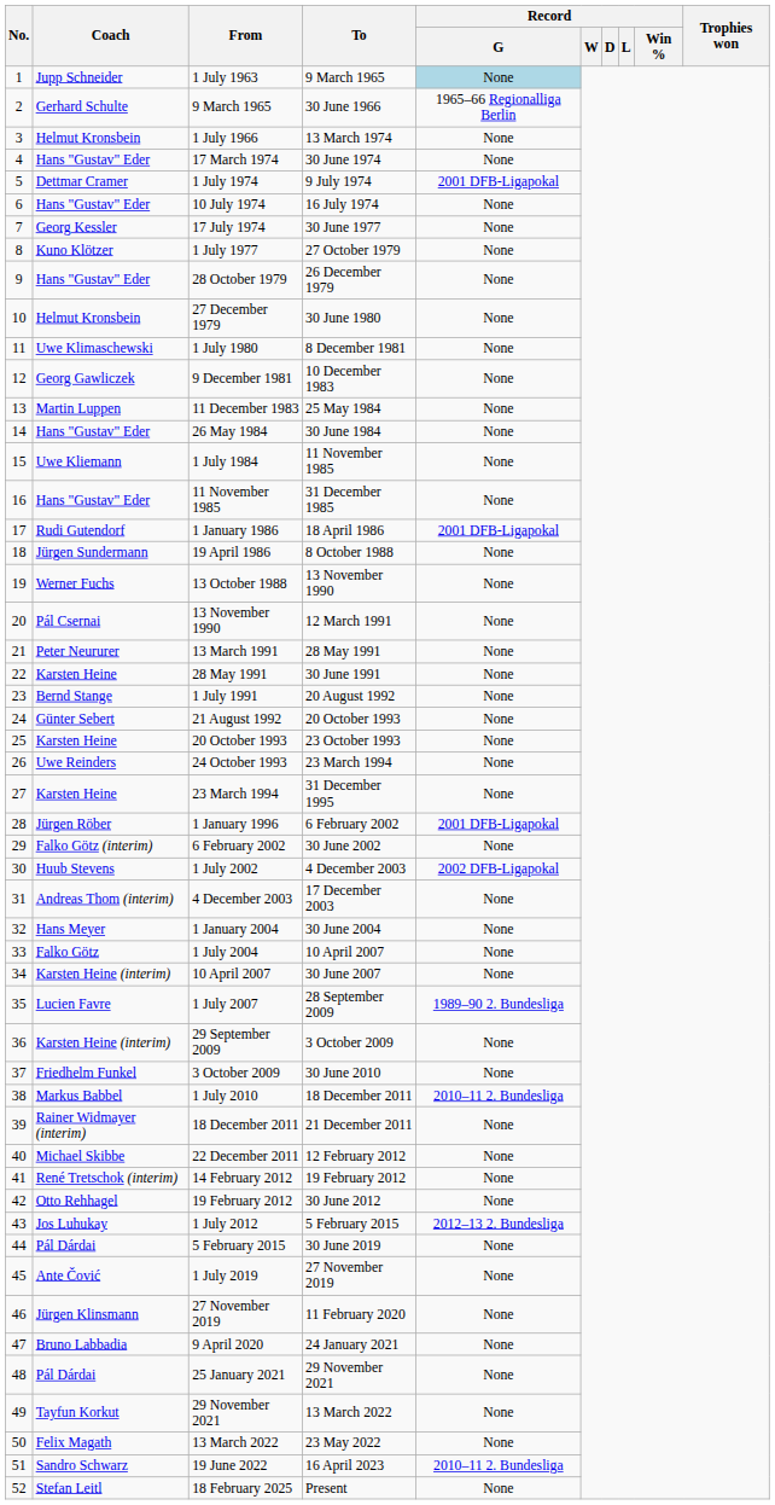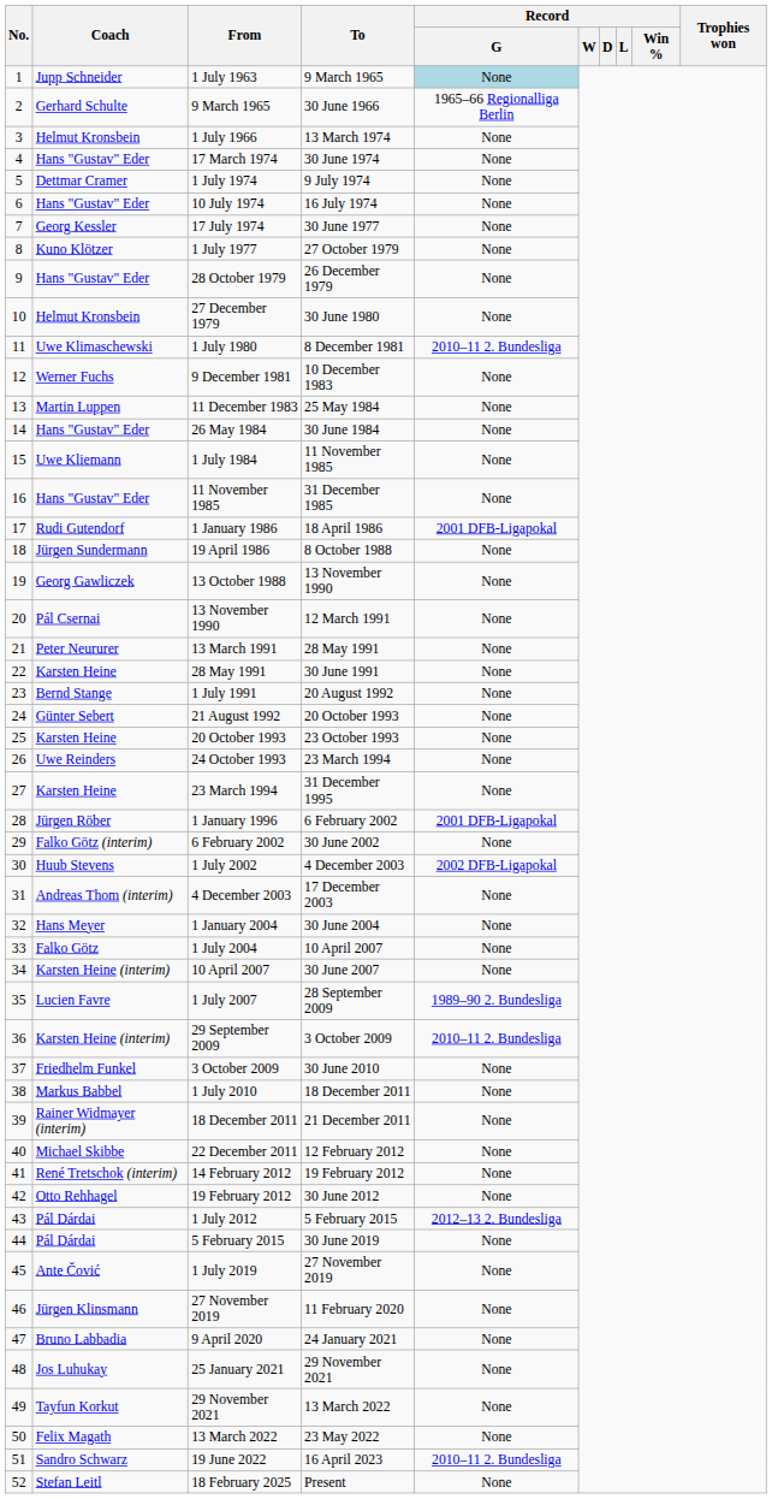1 July 1974 | Record / G: 2001 DFB-Ligapokal -> None
1 July 1980 | Record / G: None -> 2010–11 2. Bundesliga
9 December 1981 | Coach: Georg Gawliczek -> Werner Fuchs
13 October 1988 | Coach: Werner Fuchs -> Georg Gawliczek
29 September 2009 | Record / G: None -> 2010–11 2. Bundesliga
1 July 2010 | Record / G: 2010–11 2. Bundesliga -> None
1 July 2012 | Coach: Jos Luhukay -> Pál Dárdai
25 January 2021 | Coach: Pál Dárdai -> Jos Luhukay
